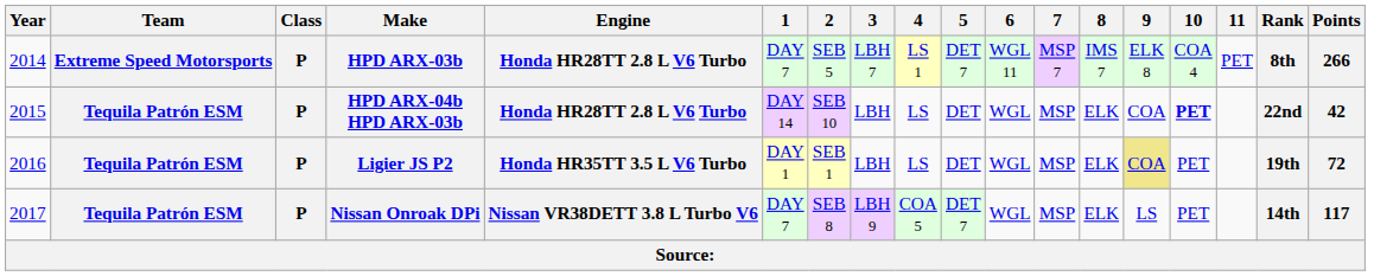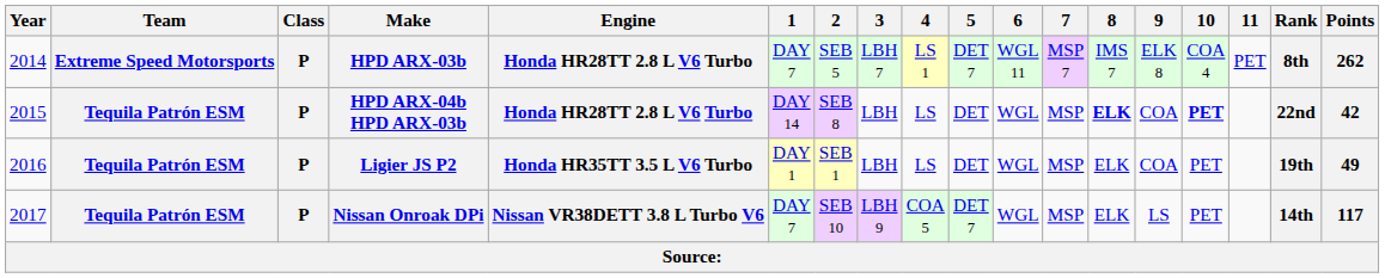HPD ARX-03b | Points: 266 -> 262
HPD ARX-04b HPD ARX-03b | 2: SEB 10 -> SEB 8
HPD ARX-04b HPD ARX-03b | 8: normal -> bold
Ligier JS P2 | 9: khaki background -> no background
Ligier JS P2 | Points: 72 -> 49
Nissan Onroak DPi | 2: SEB 8 -> SEB 10
